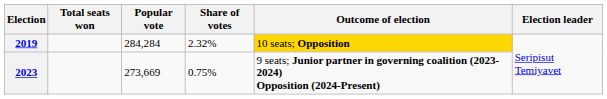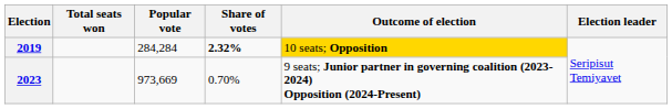2019 | Share of votes: normal -> bold
2023 | Popular vote: 273,669 -> 973,669
2023 | Share of votes: 0.75% -> 0.70%
